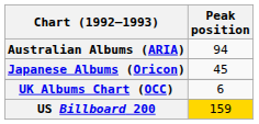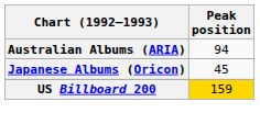- row: UK Albums Chart (OCC) | 6
